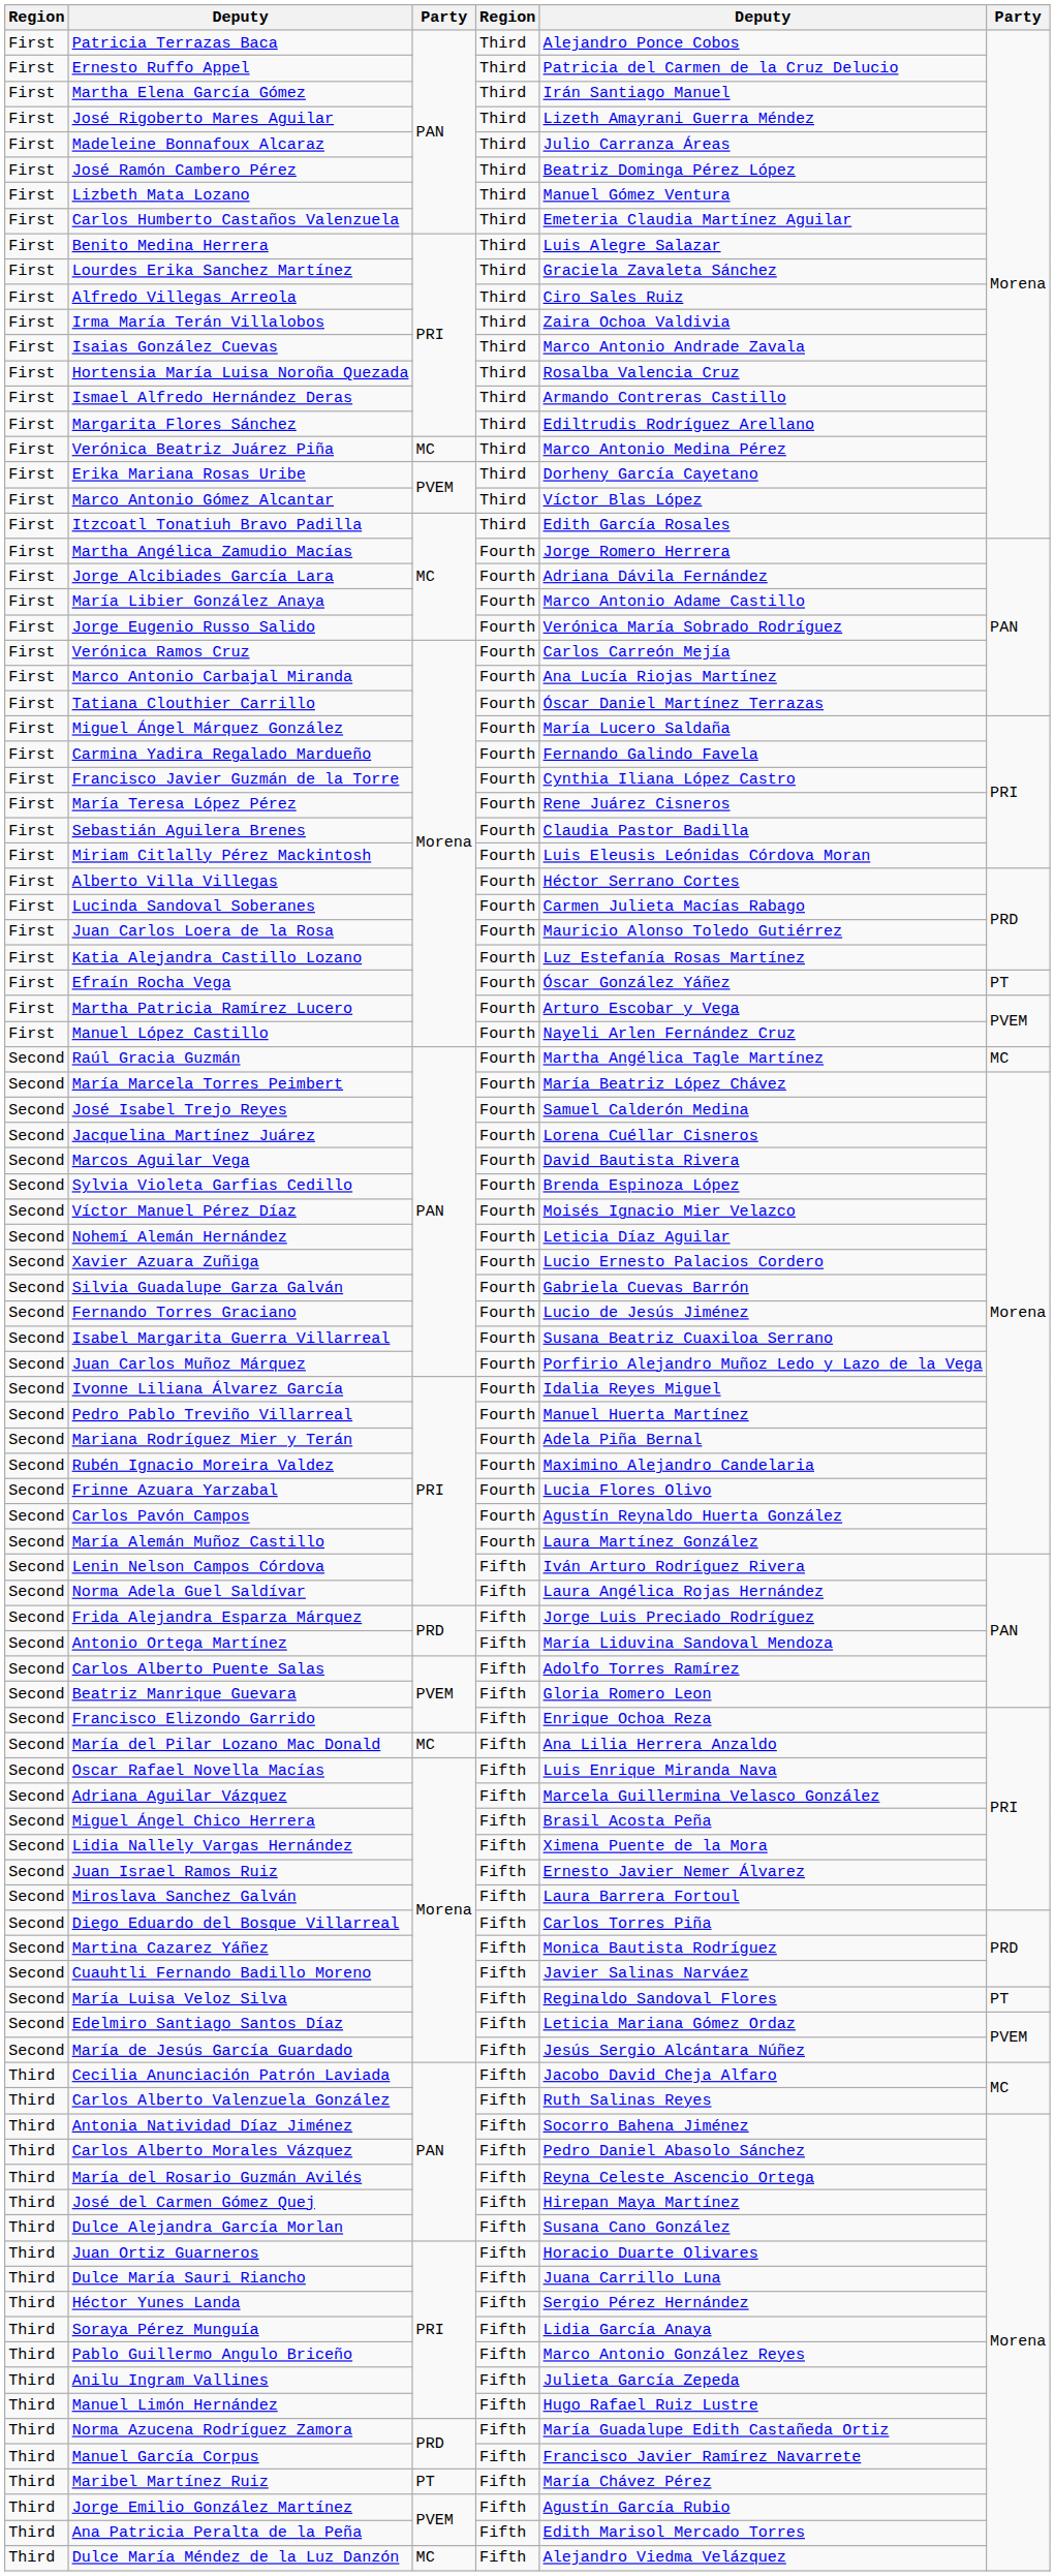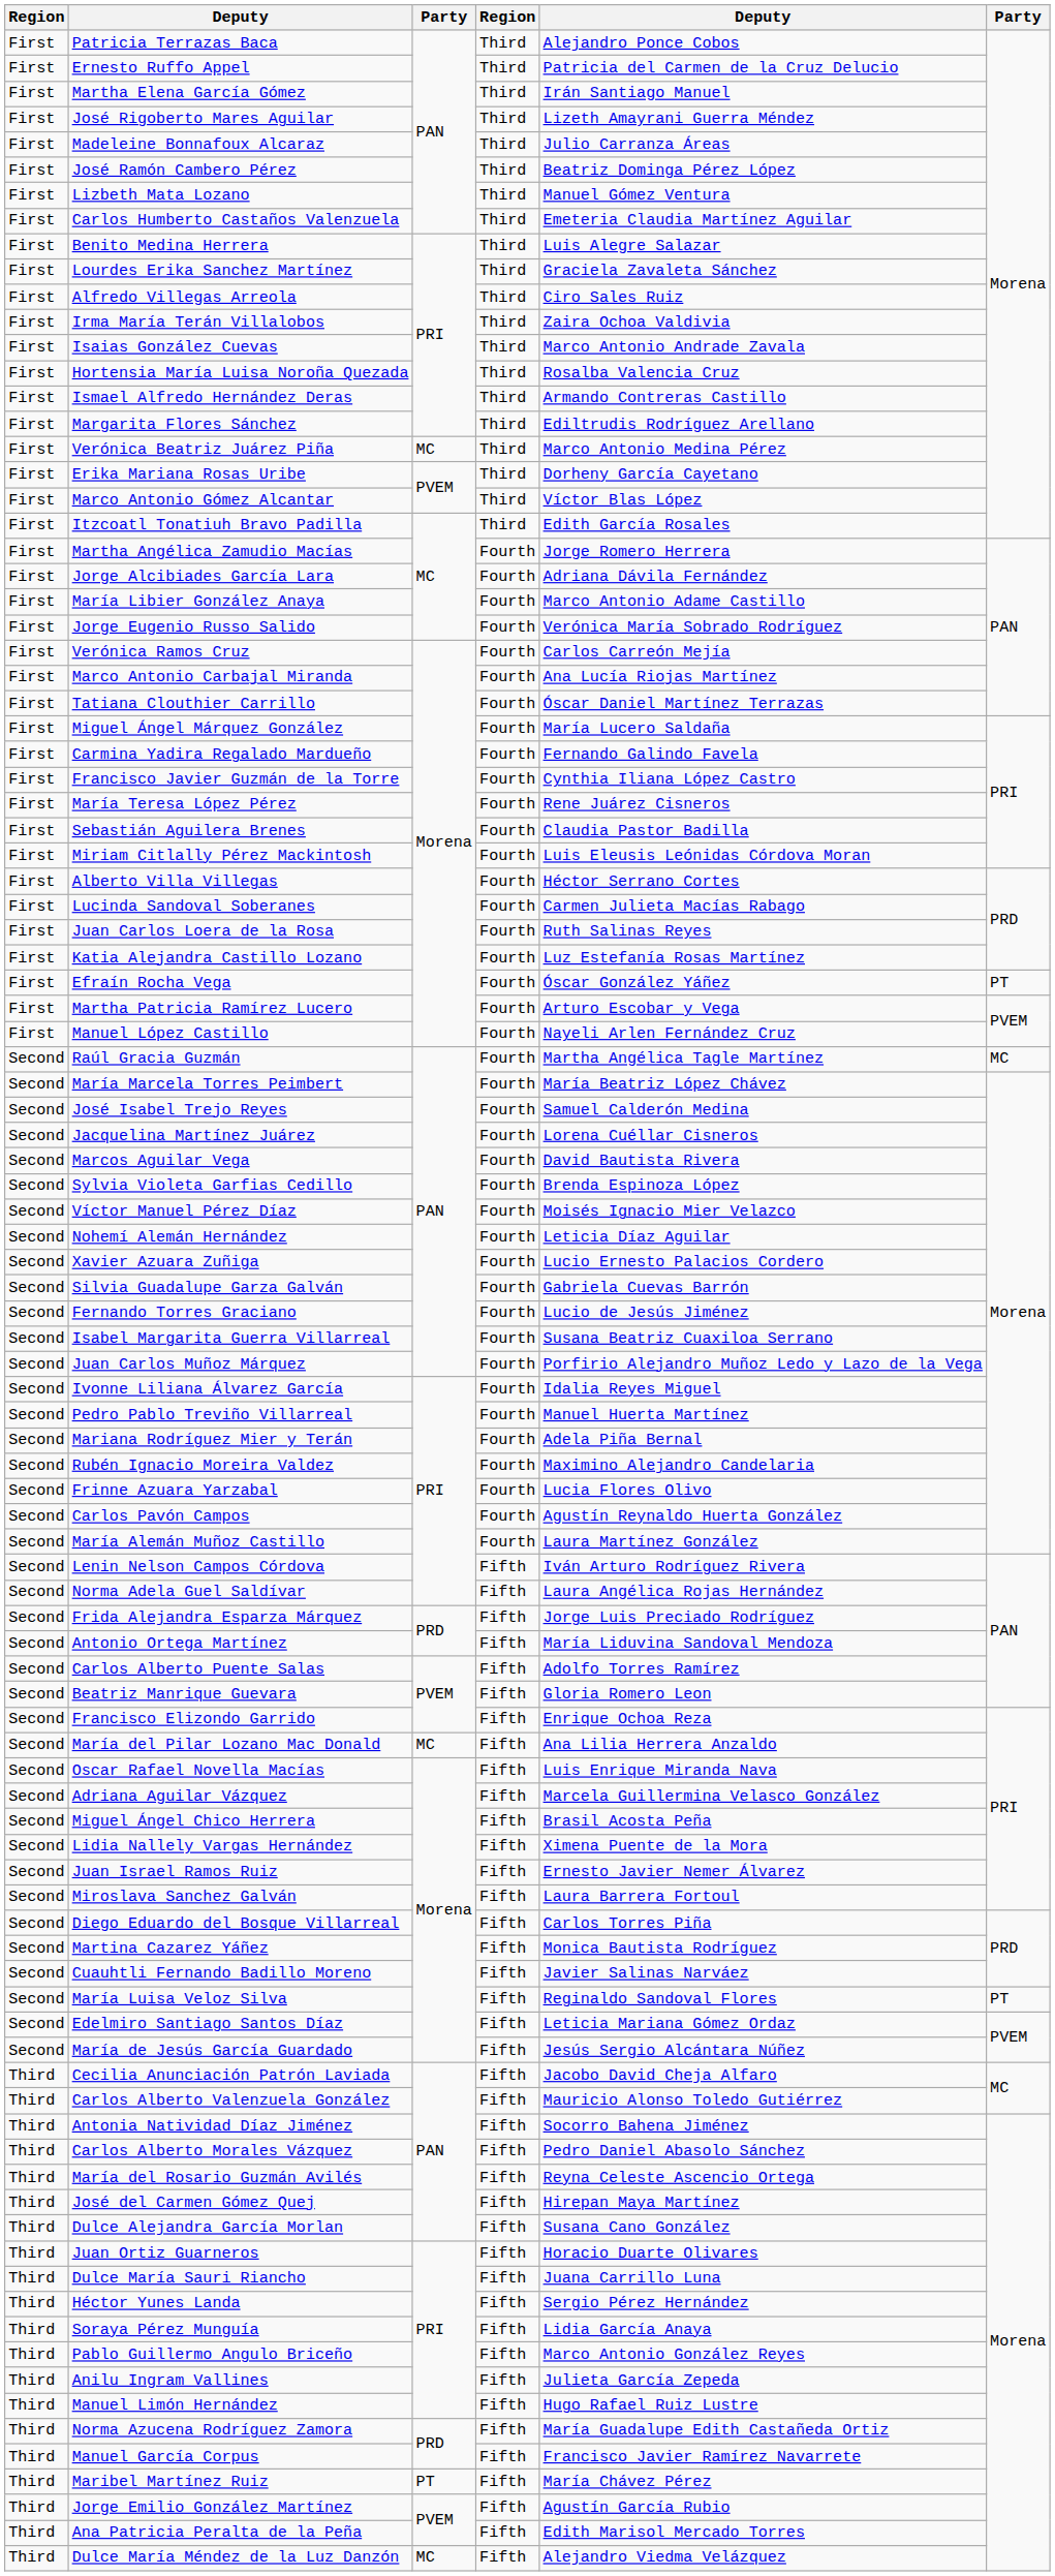Juan Carlos Loera de la Rosa | column 5: Mauricio Alonso Toledo Gutiérrez -> Ruth Salinas Reyes
Carlos Alberto Valenzuela González | column 5: Ruth Salinas Reyes -> Mauricio Alonso Toledo Gutiérrez
